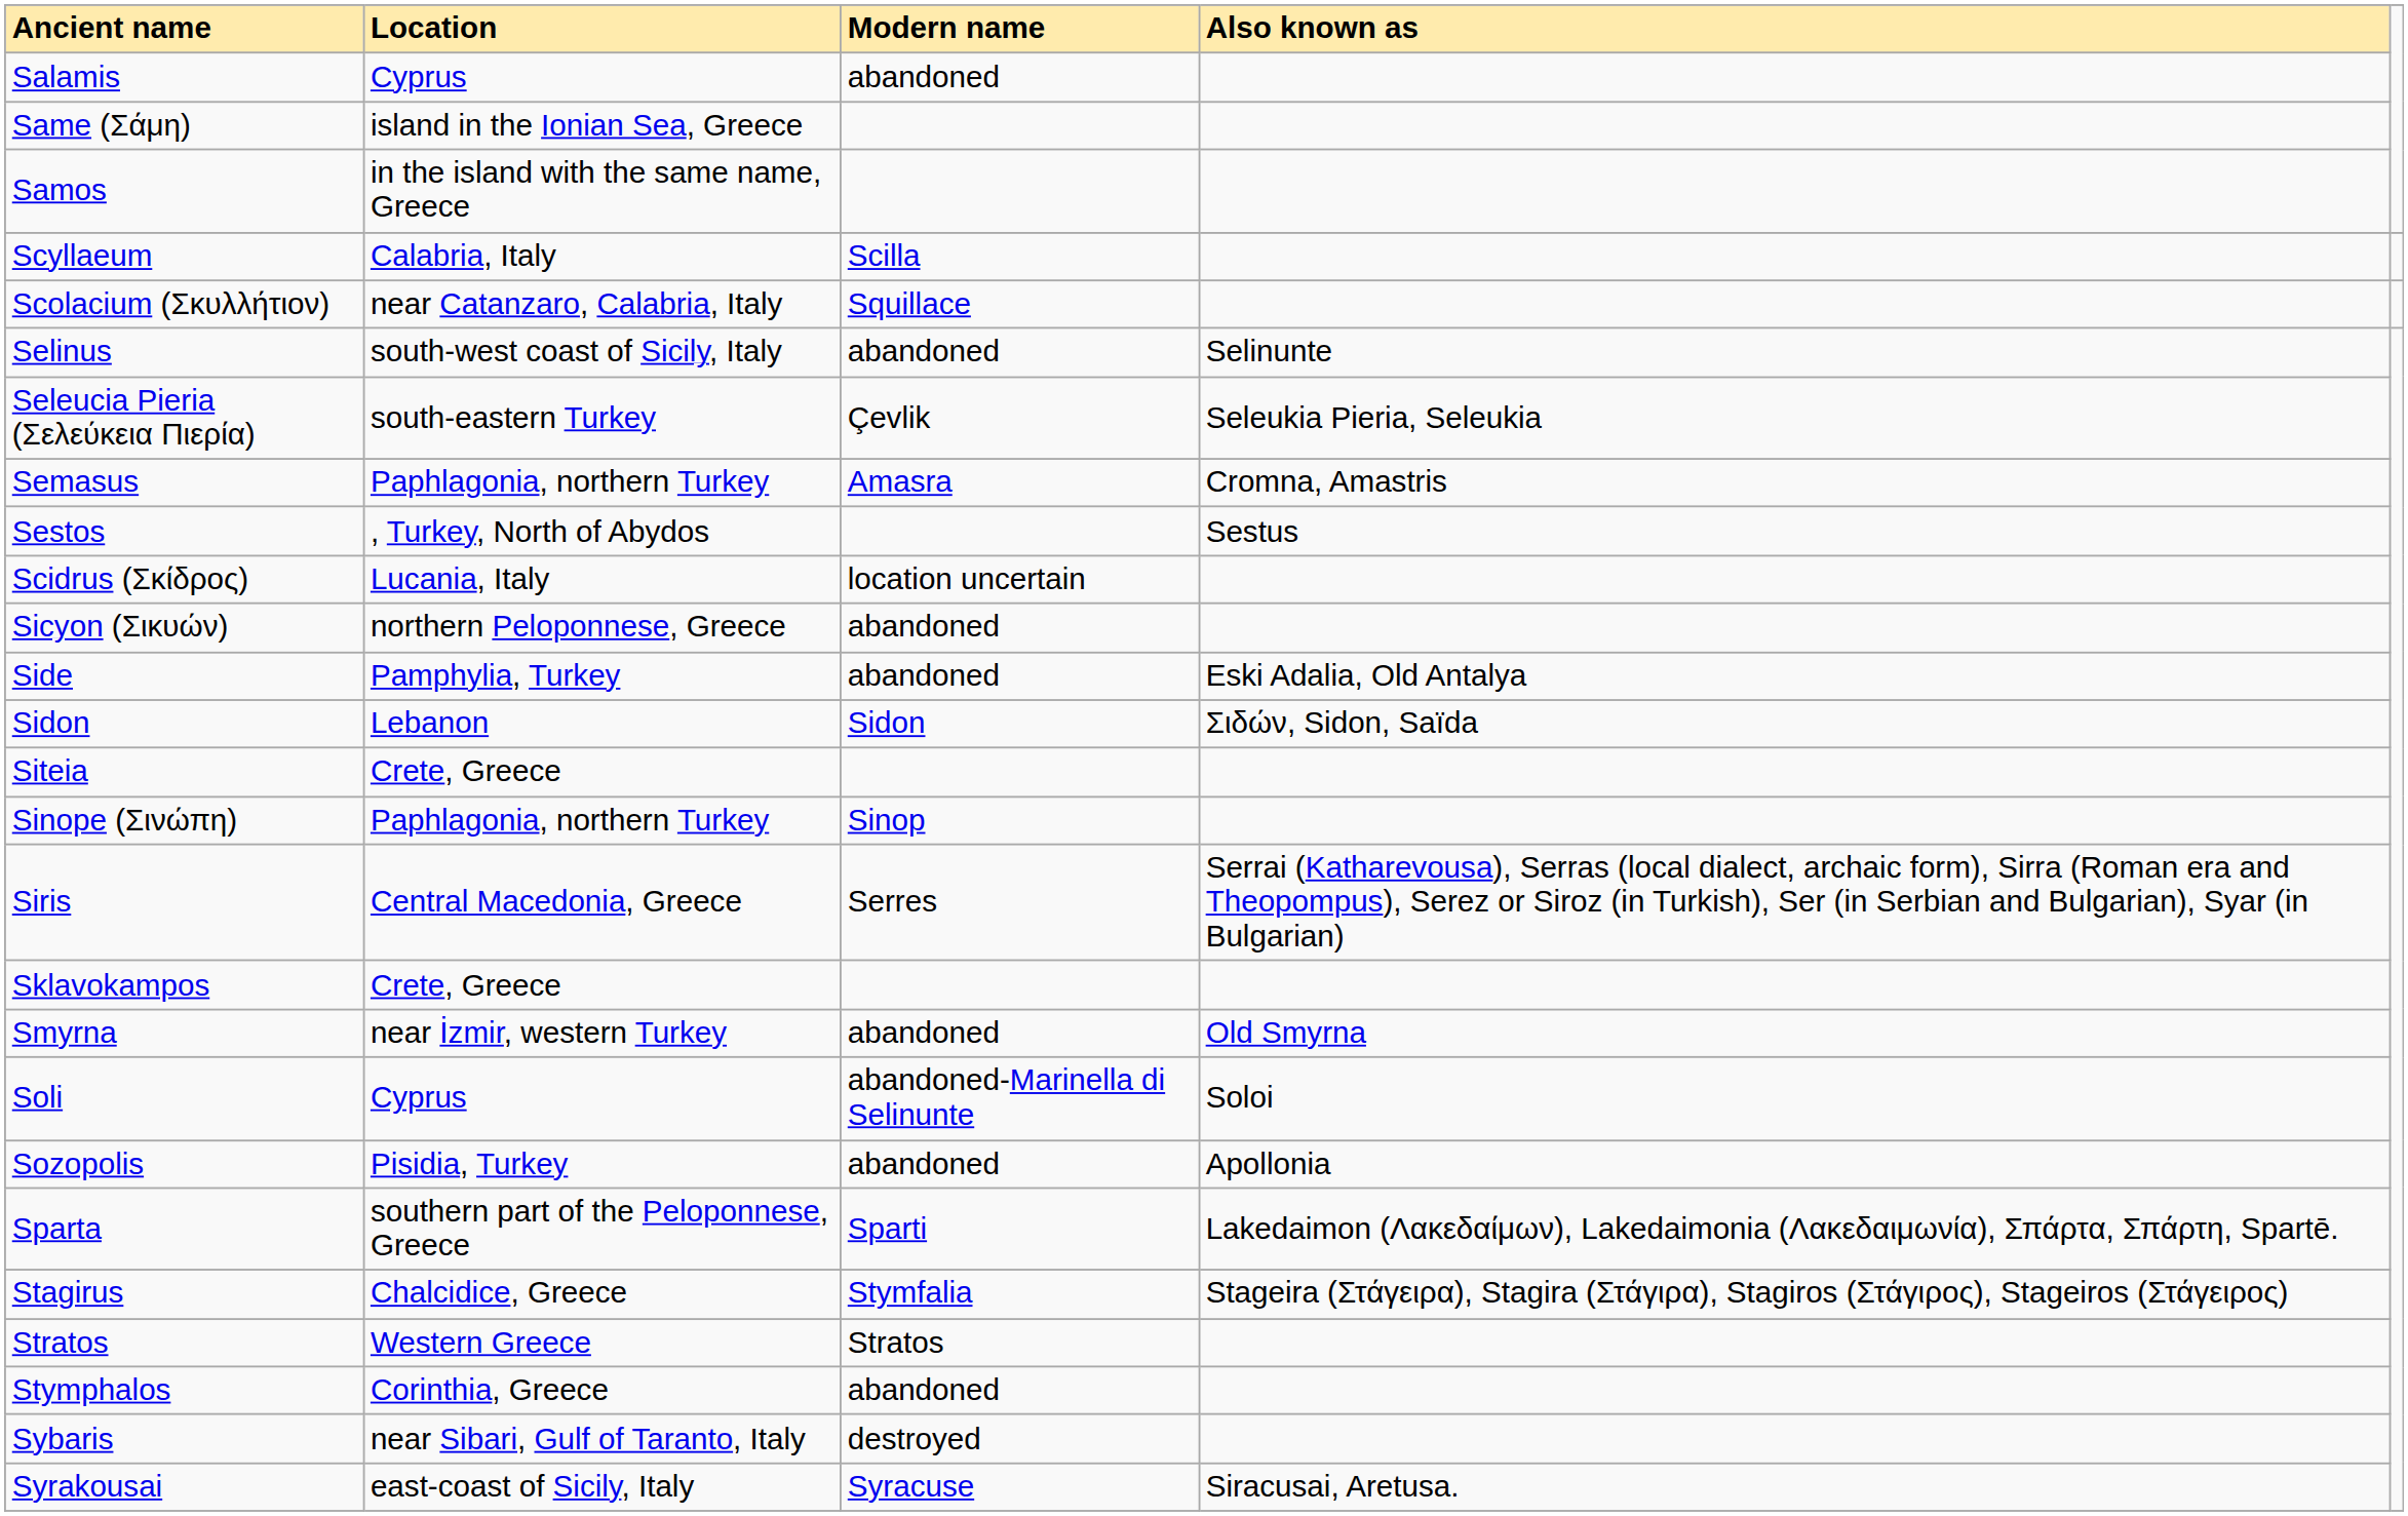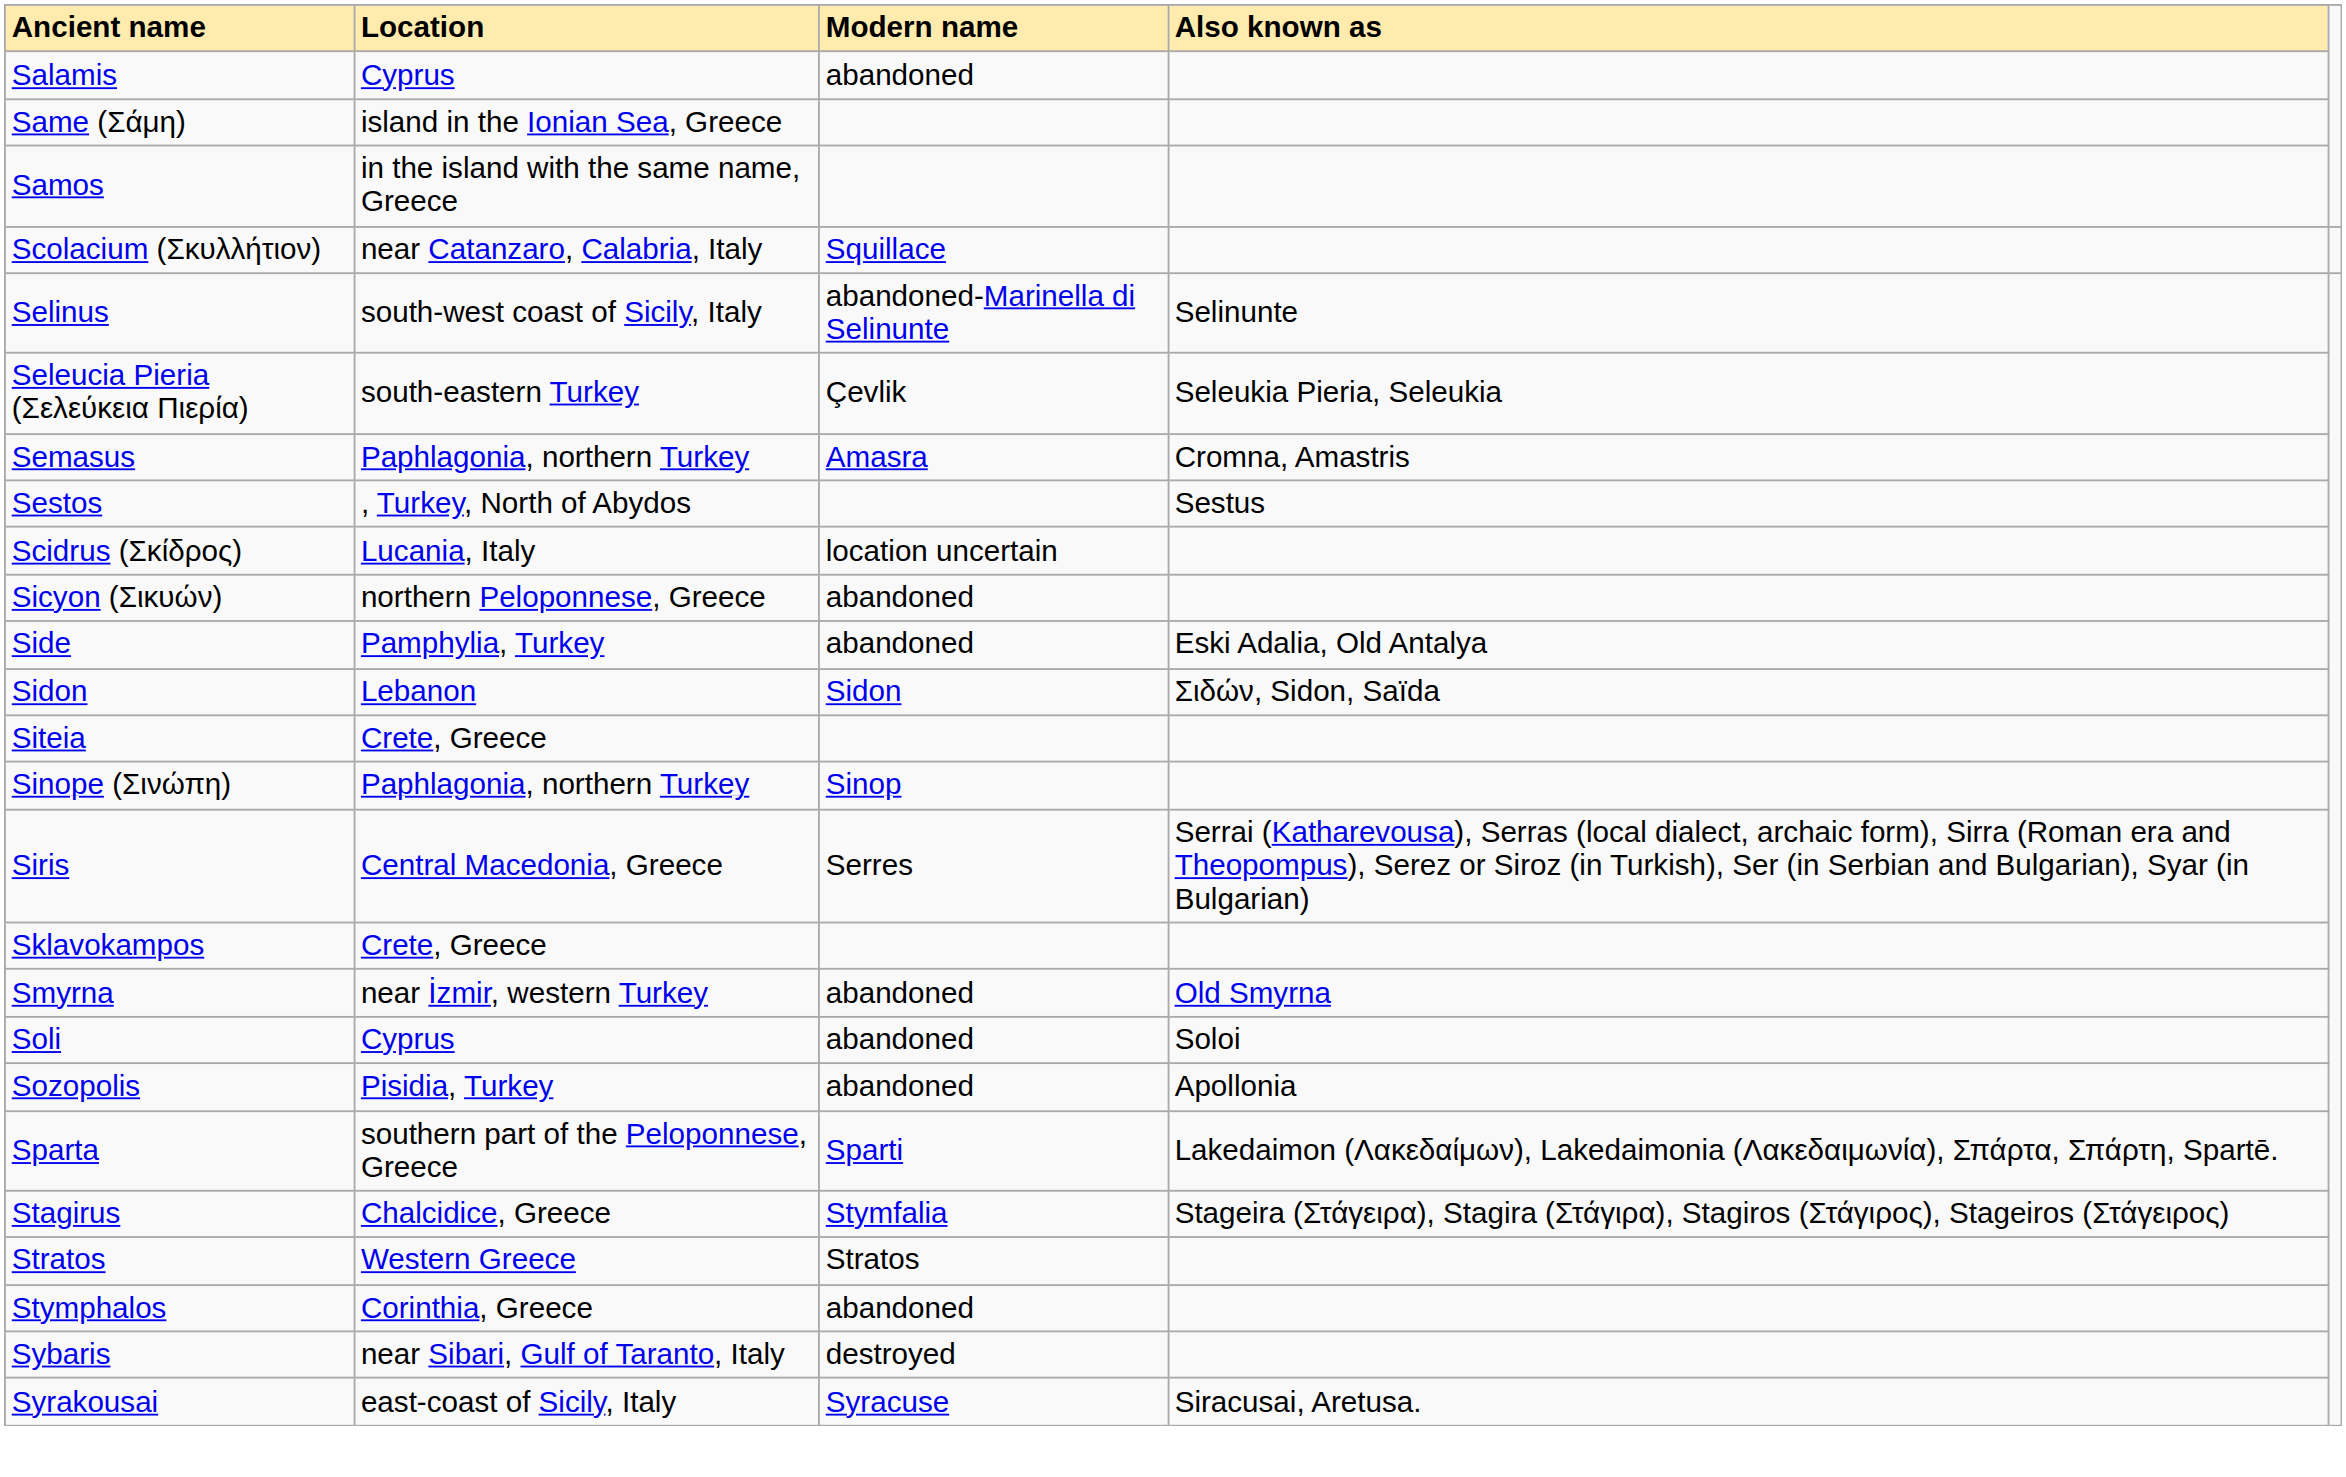- row: Scyllaeum | Calabria, Italy | Scilla
Selinus | Modern name: abandoned -> abandoned-Marinella di Selinunte
Soli | Modern name: abandoned-Marinella di Selinunte -> abandoned
